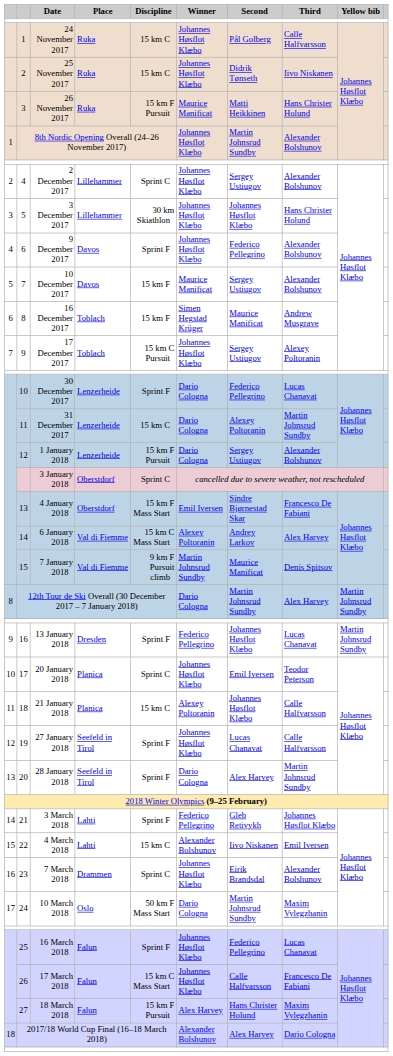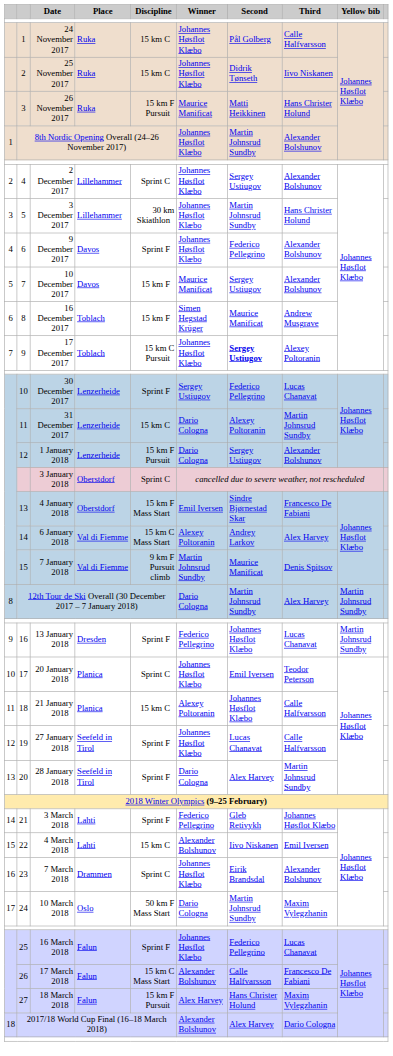3 December 2017 | Second: Johannes Høsflot Klæbo -> Martin Johnsrud Sundby
17 December 2017 | Second: normal -> bold
30 December 2017 | Winner: Dario Cologna -> Sergey Ustiugov
17 March 2018 | Winner: Johannes Høsflot Klæbo -> Alexander Bolshunov
